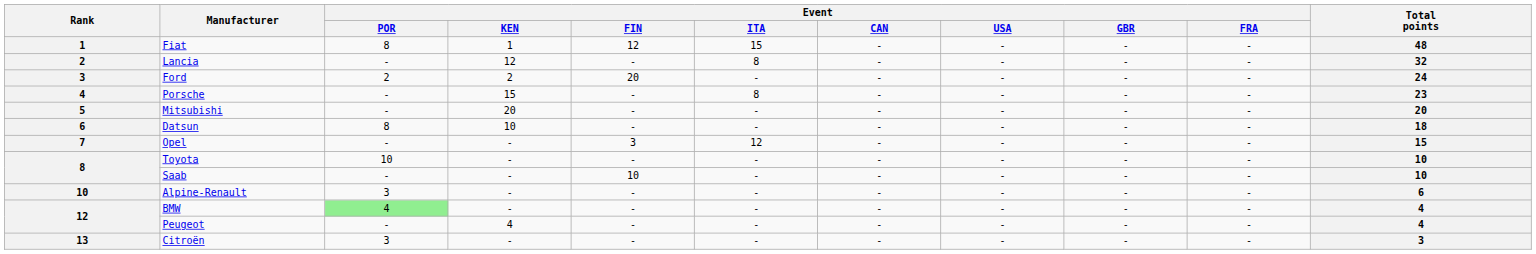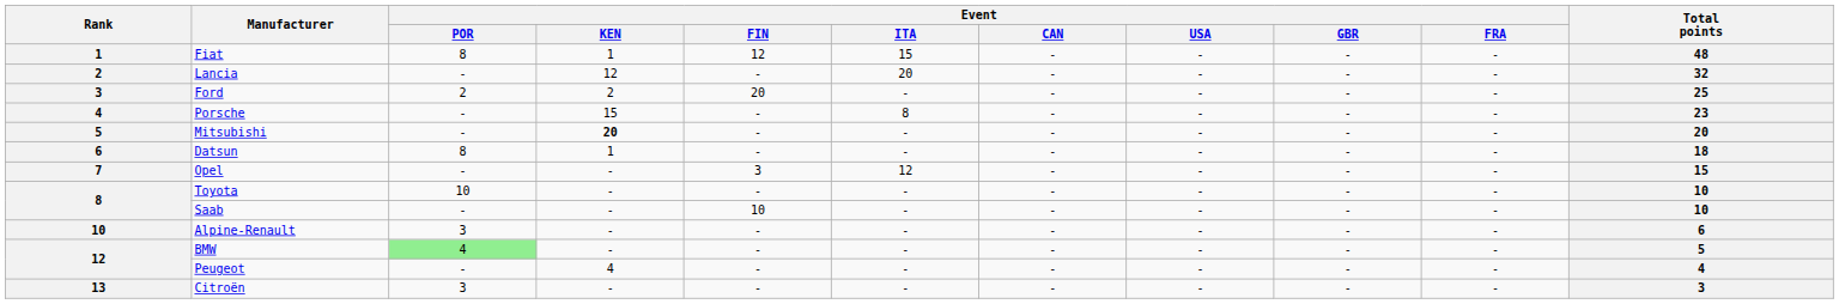Lancia | Event / ITA: 8 -> 20
Ford | Total points: 24 -> 25
Mitsubishi | Event / KEN: normal -> bold
Datsun | Event / KEN: 10 -> 1
BMW | Total points: 4 -> 5
